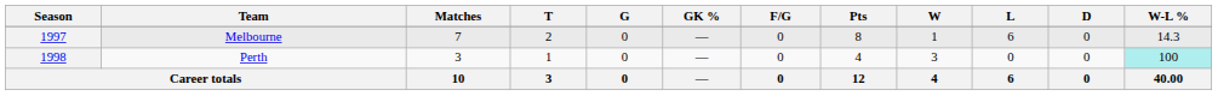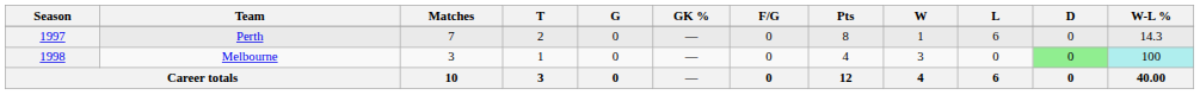1997 | Team: Melbourne -> Perth
1998 | Team: Perth -> Melbourne
1998 | D: no background -> lightgreen background
